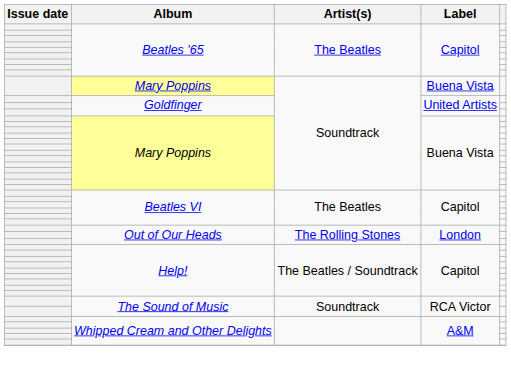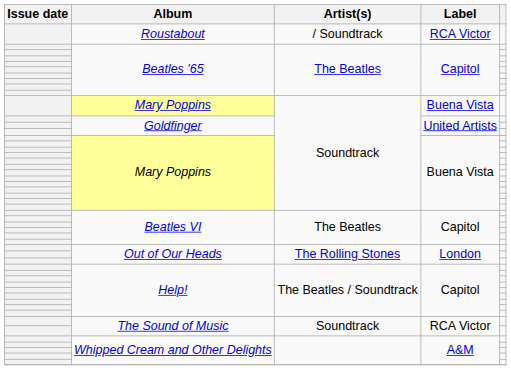+ row: Roustabout | / Soundtrack | RCA Victor
